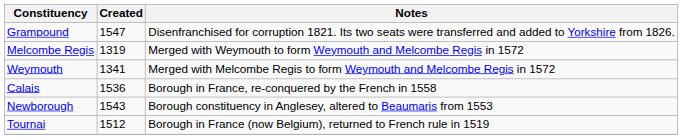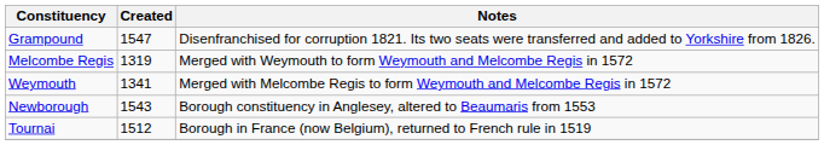- row: Calais | 1536 | Borough in France, re-conquered by the French in 1558
